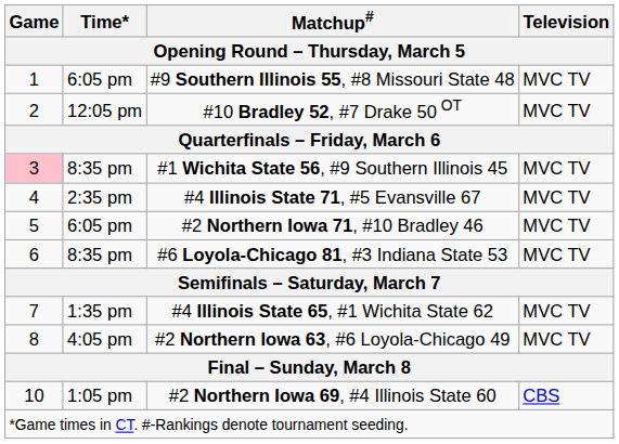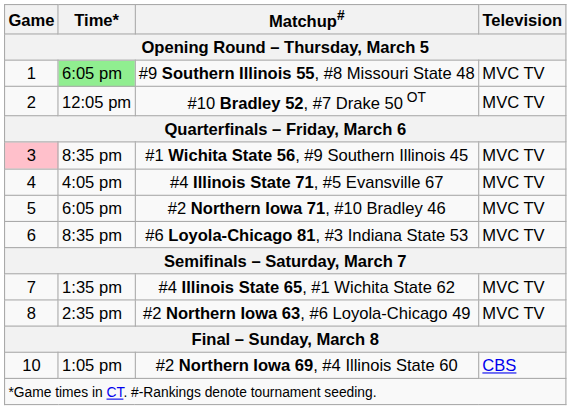#9 Southern Illinois 55, #8 Missouri State 48 | Time*: no background -> lightgreen background
#4 Illinois State 71, #5 Evansville 67 | Time*: 2:35 pm -> 4:05 pm
#2 Northern Iowa 63, #6 Loyola-Chicago 49 | Time*: 4:05 pm -> 2:35 pm
